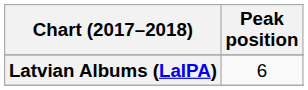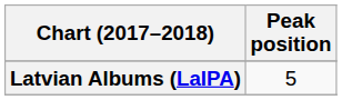Latvian Albums (LaIPA) | Peak position: 6 -> 5
